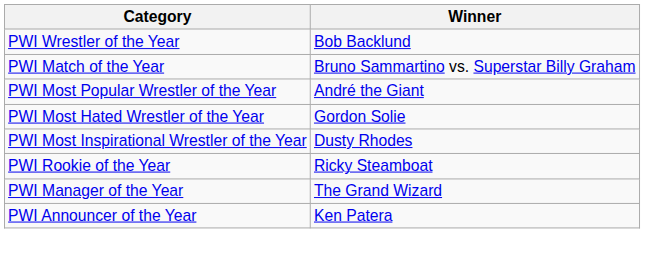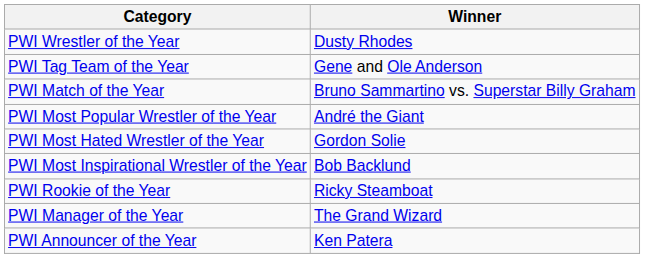PWI Wrestler of the Year | Winner: Bob Backlund -> Dusty Rhodes
+ row: PWI Tag Team of the Year | Gene and Ole Anderson
PWI Most Inspirational Wrestler of the Year | Winner: Dusty Rhodes -> Bob Backlund
